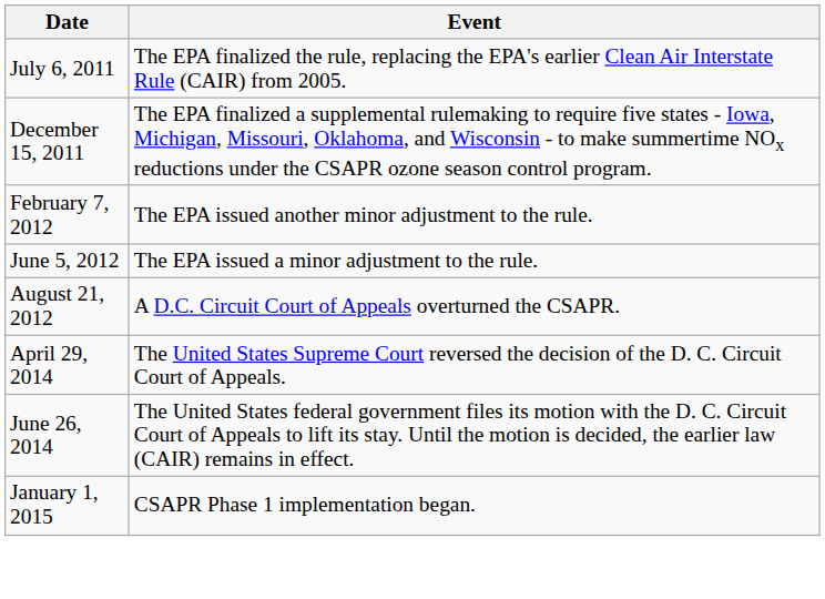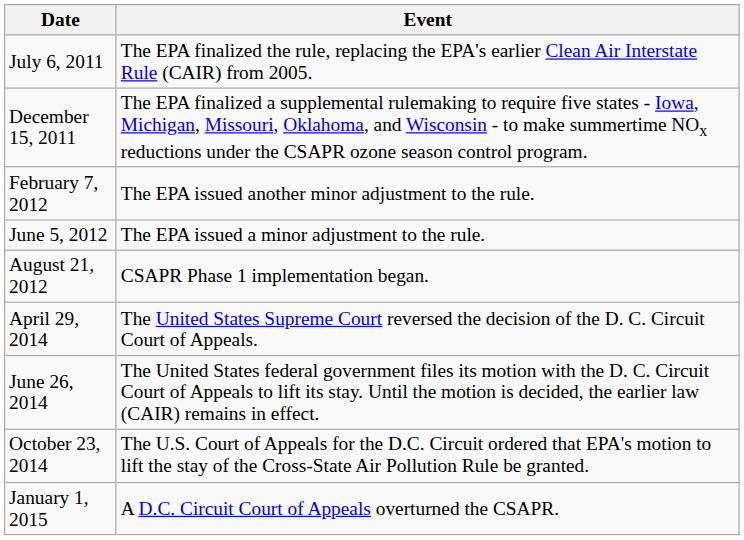August 21, 2012 | Event: A D.C. Circuit Court of Appeals overturned the CSAPR. -> CSAPR Phase 1 implementation began.
+ row: October 23, 2014 | The U.S. Court of Appeals for the D.C. Circuit ordered that EPA's motion to lift the stay of the Cross-State Air Pollution Rule be granted.
January 1, 2015 | Event: CSAPR Phase 1 implementation began. -> A D.C. Circuit Court of Appeals overturned the CSAPR.
